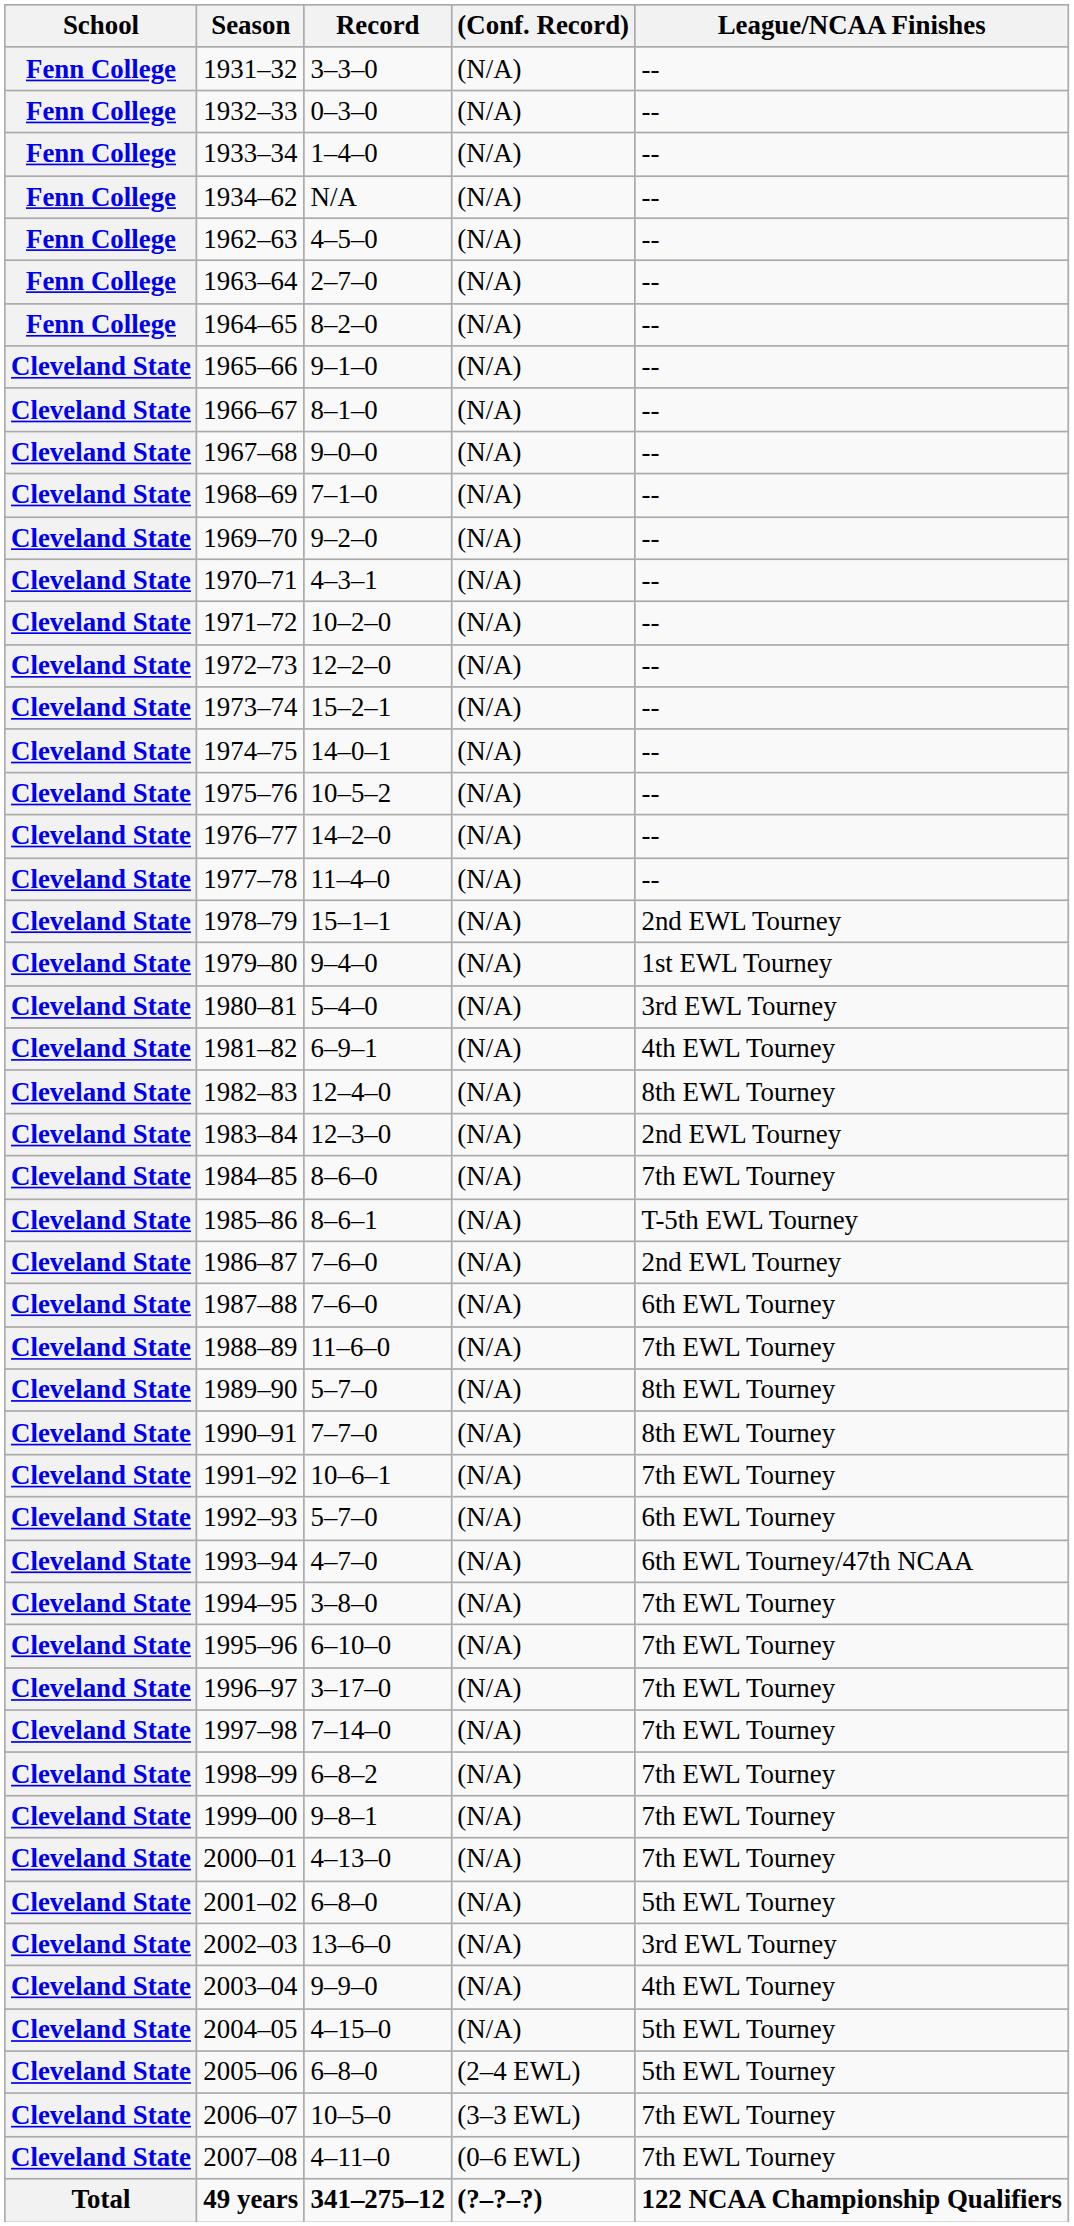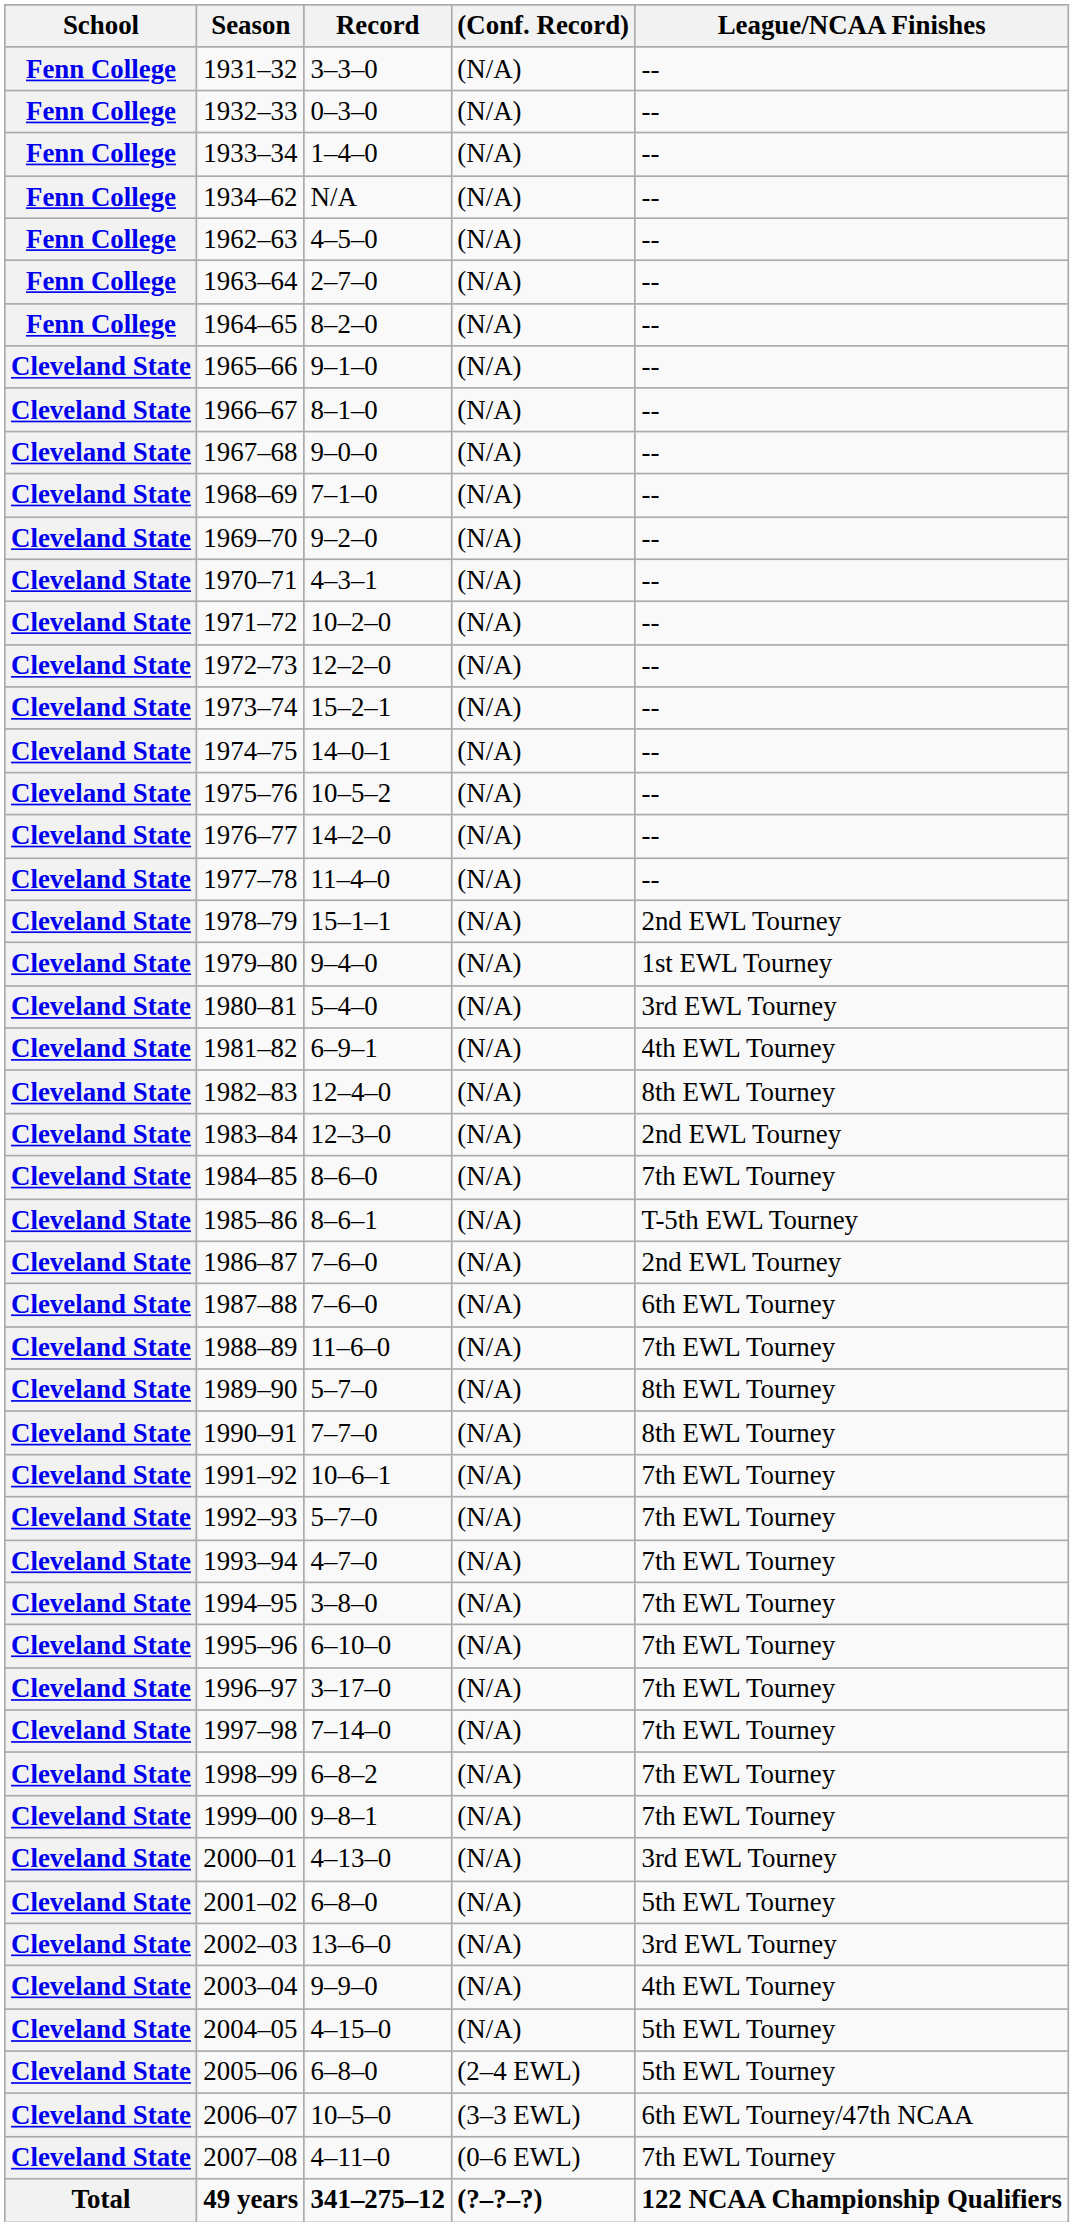1992–93 | League/NCAA Finishes: 6th EWL Tourney -> 7th EWL Tourney
1993–94 | League/NCAA Finishes: 6th EWL Tourney/47th NCAA -> 7th EWL Tourney
2000–01 | League/NCAA Finishes: 7th EWL Tourney -> 3rd EWL Tourney
2006–07 | League/NCAA Finishes: 7th EWL Tourney -> 6th EWL Tourney/47th NCAA
